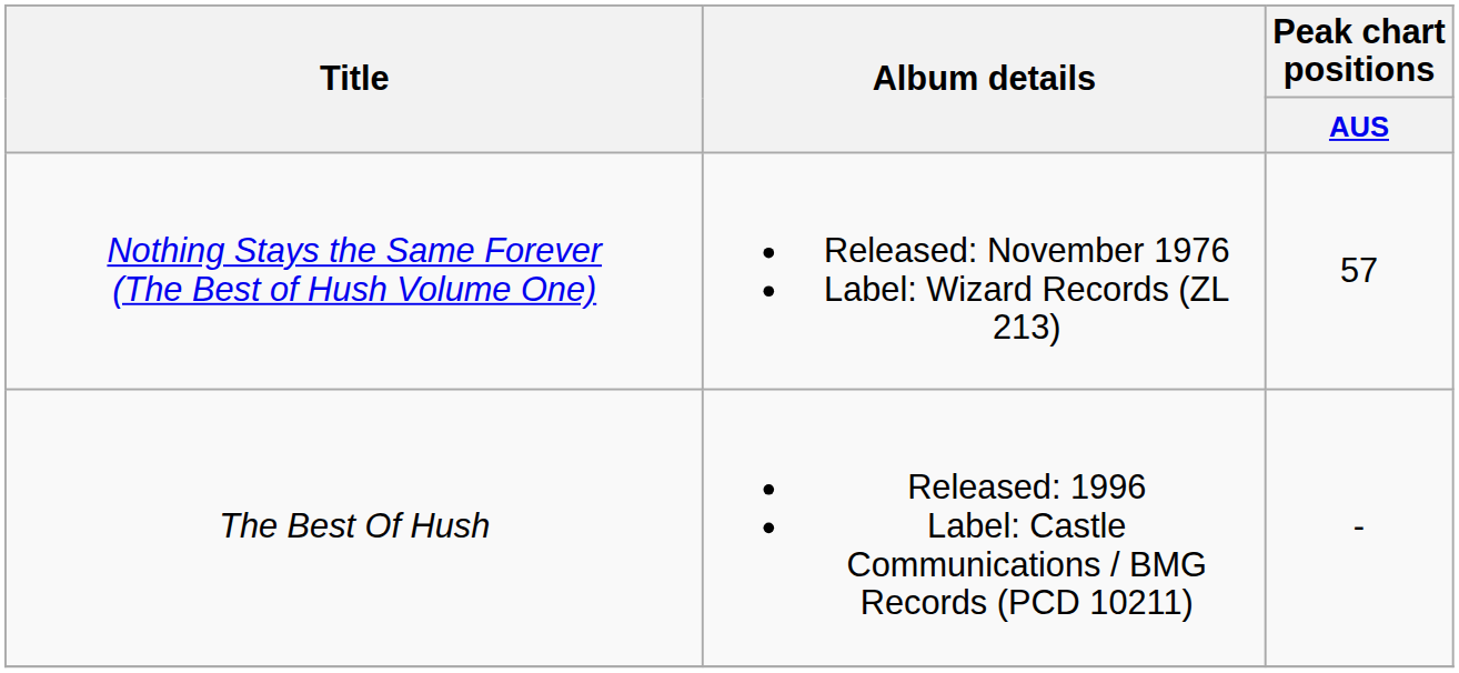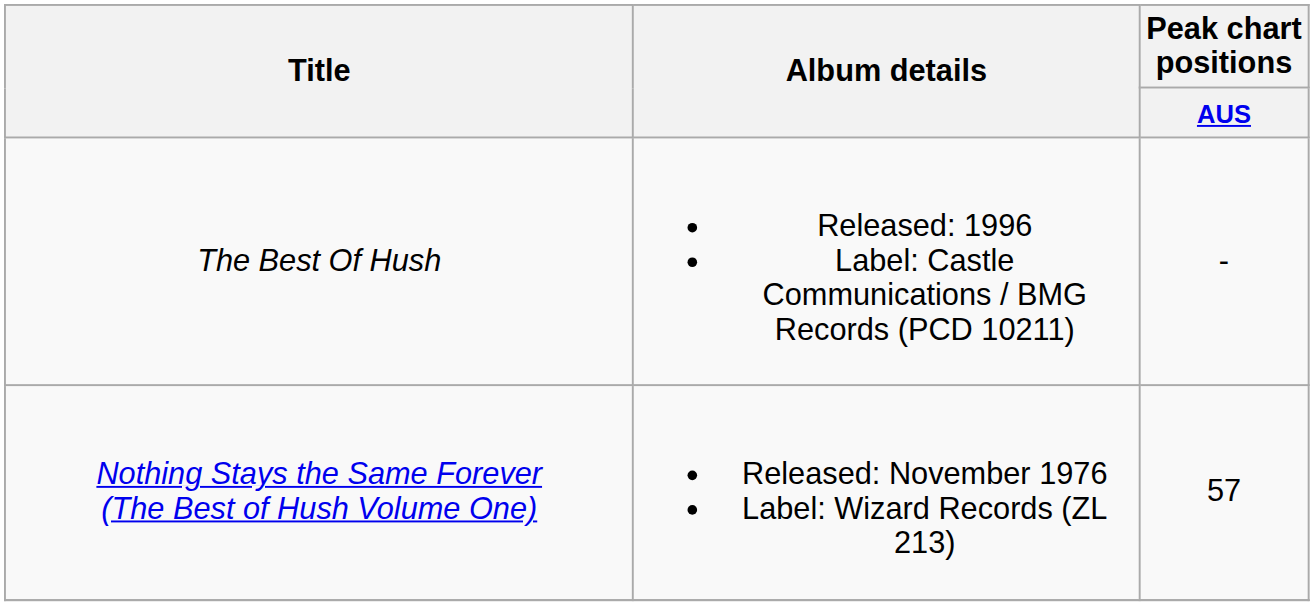rows swapped: Nothing Stays the Same Forever (The Best of Hush Volume One) <-> The Best Of Hush
